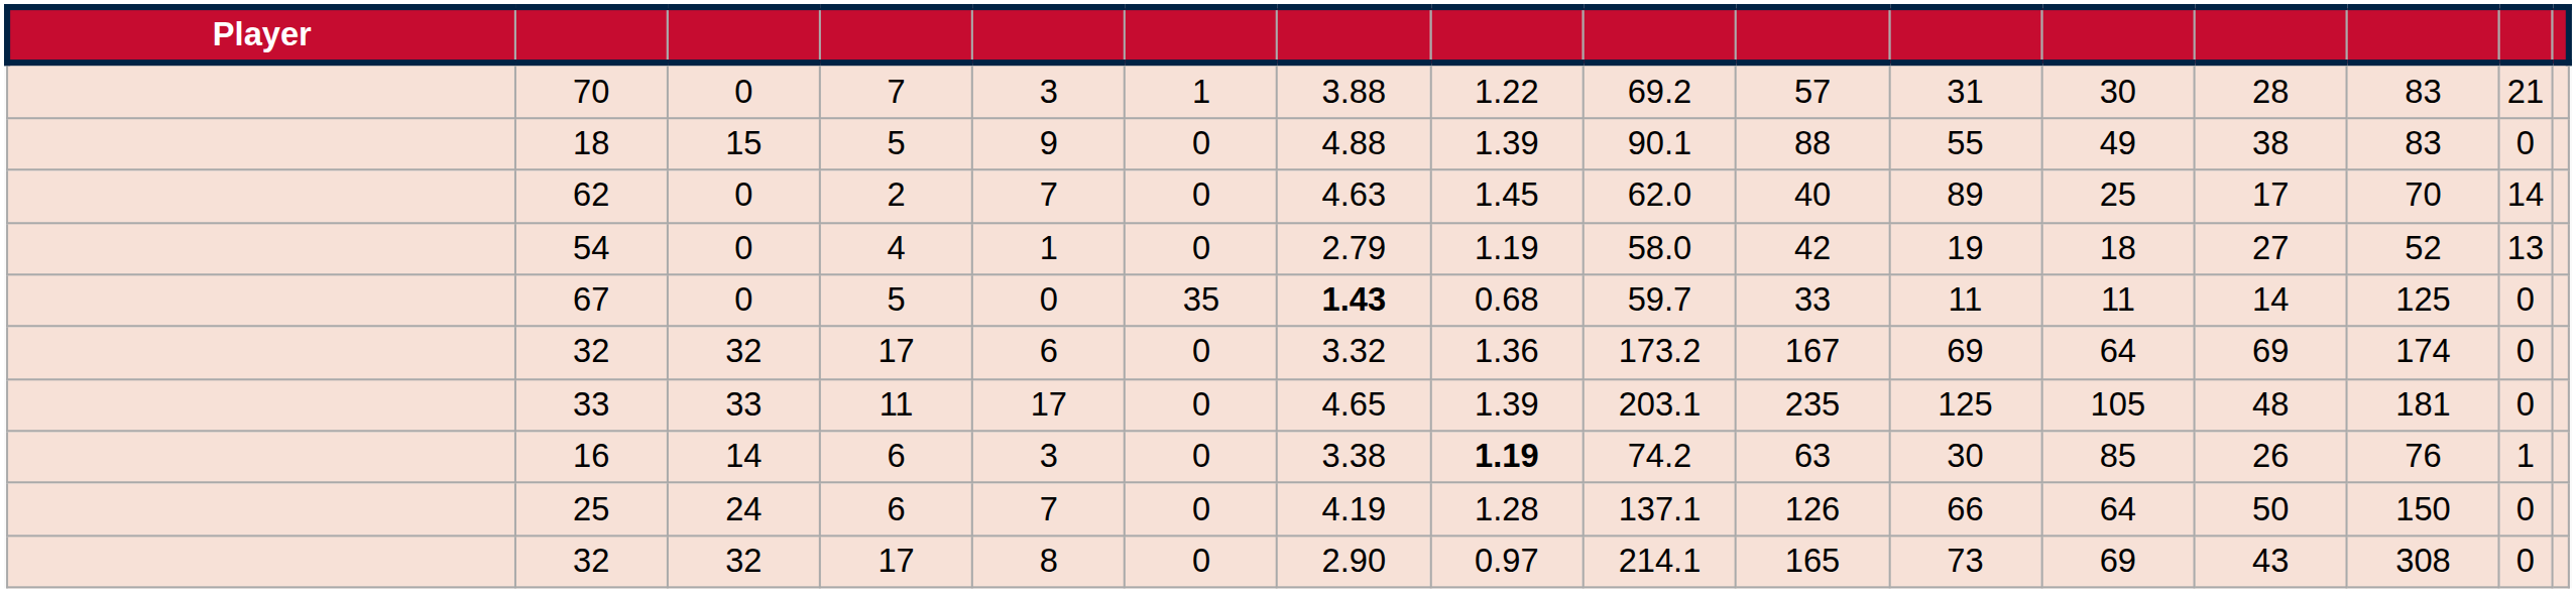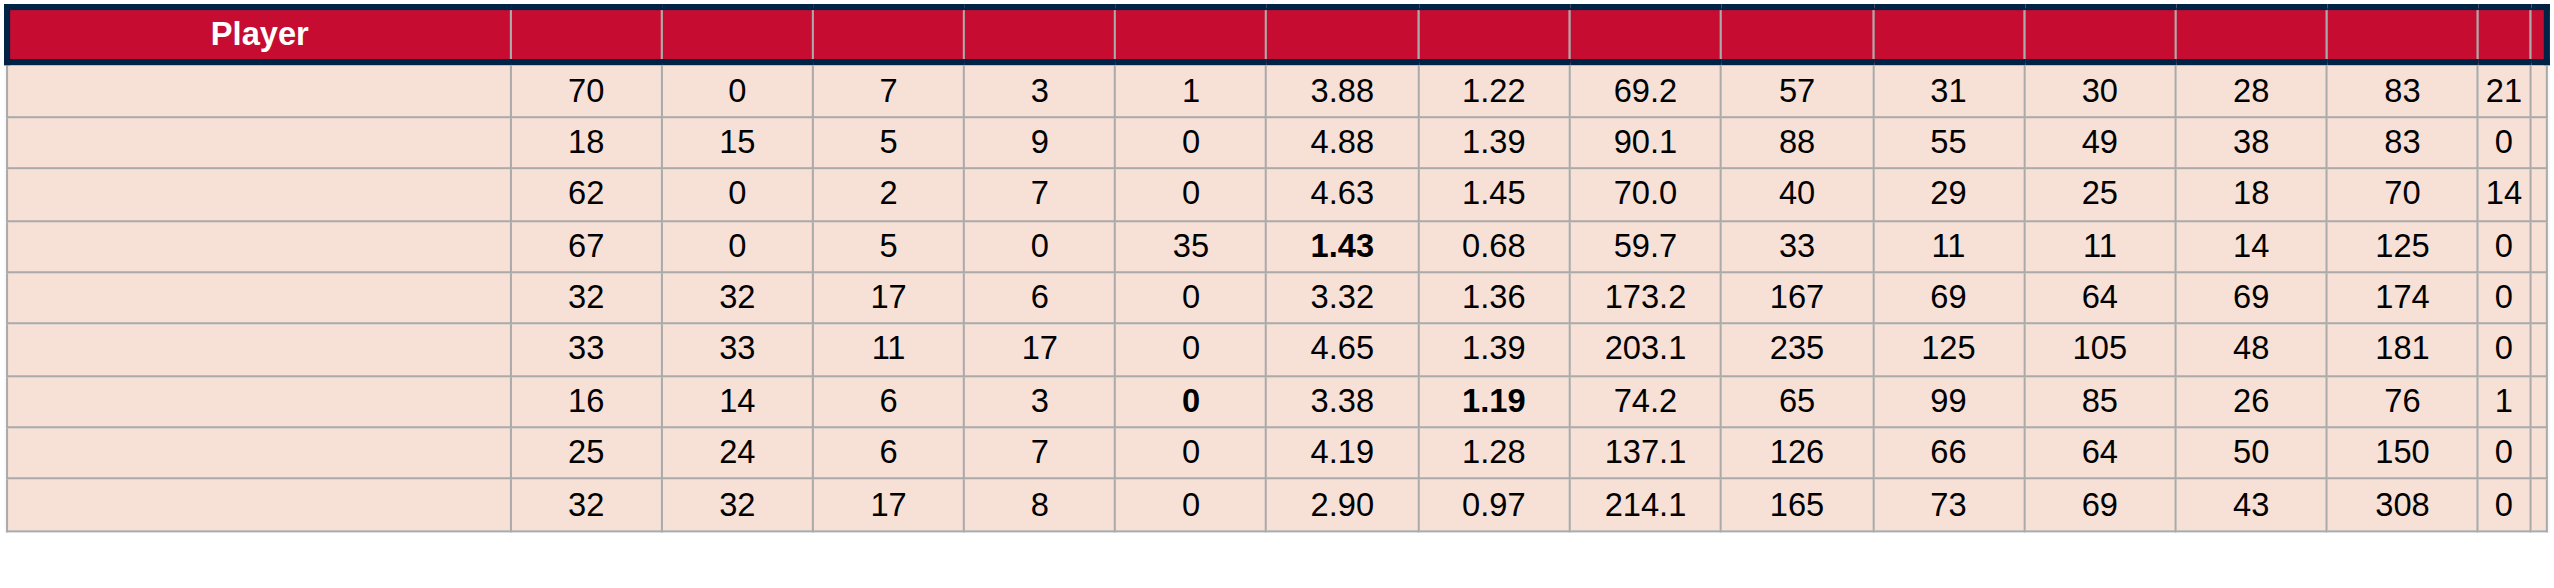62 | column 9: 62.0 -> 70.0
62 | column 11: 89 -> 29
62 | column 13: 17 -> 18
- row: 54 | 0 | 4 | 1 | 0 | 2.79 | 1.19 | 58.0 | 42 | 19 | 18 | 27 | 52 | 13
16 | column 6: normal -> bold
16 | column 10: 63 -> 65
16 | column 11: 30 -> 99
